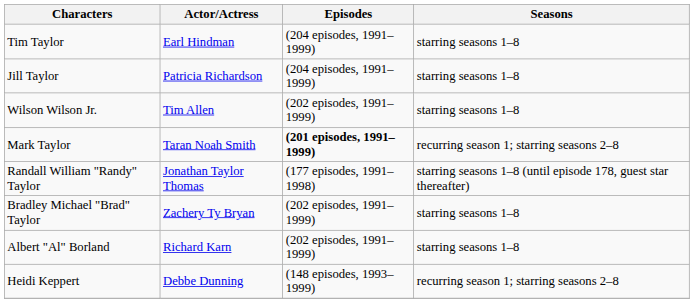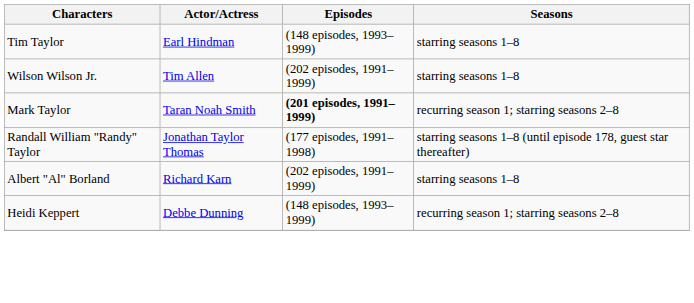Tim Taylor | Episodes: (204 episodes, 1991–1999) -> (148 episodes, 1993–1999)
- row: Jill Taylor | Patricia Richardson | (204 episodes, 1991–1999) | starring seasons 1–8
- row: Bradley Michael "Brad" Taylor | Zachery Ty Bryan | (202 episodes, 1991–1999) | starring seasons 1–8
